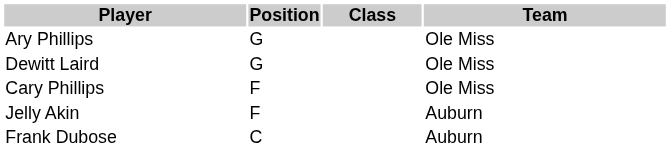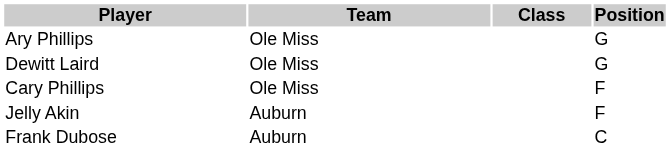columns swapped: Position <-> Team
